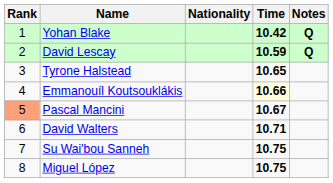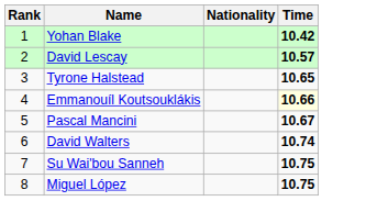- column: Notes | Q | Q
David Lescay | Time: 10.59 -> 10.57
Pascal Mancini | Rank: lightsalmon background -> no background
David Walters | Time: 10.71 -> 10.74
